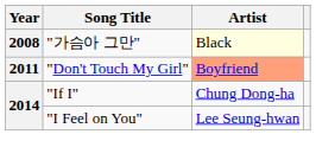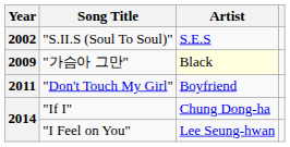+ row: 2002 | "S.II.S (Soul To Soul)" | S.E.S
"가슴아 그만" | Year: 2008 -> 2009
"Don't Touch My Girl" | Artist: lightsalmon background -> no background
